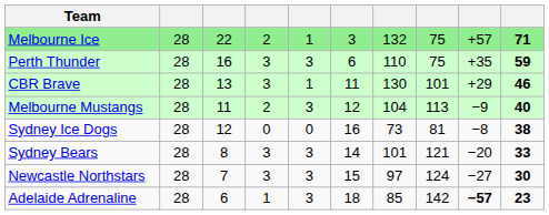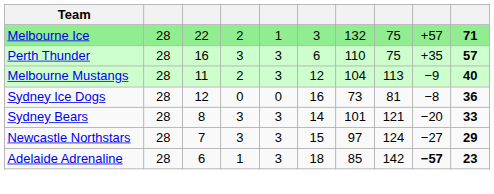Perth Thunder | column 10: 59 -> 57
- row: CBR Brave | 28 | 13 | 3 | 1 | 11 | 130 | 101 | +29 | 46
Sydney Ice Dogs | column 10: 38 -> 36
Newcastle Northstars | column 10: 30 -> 29
